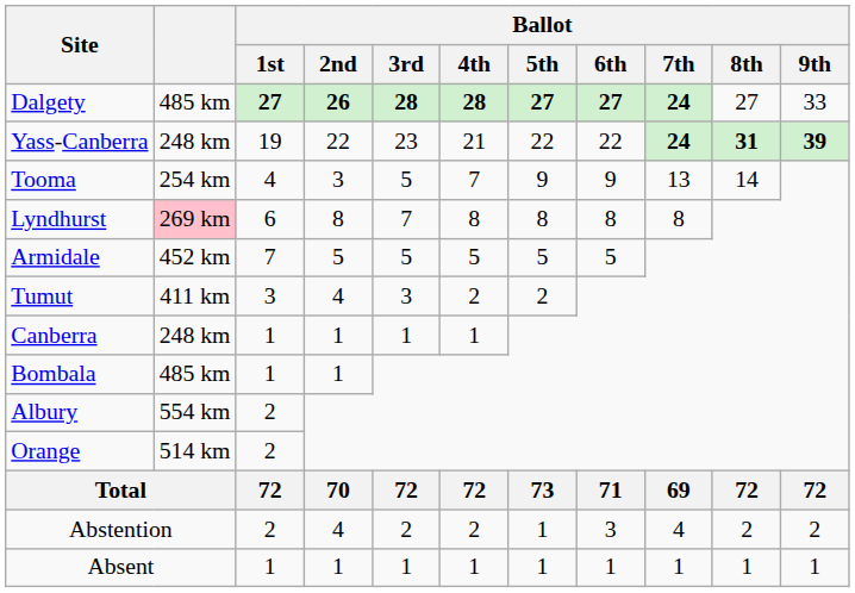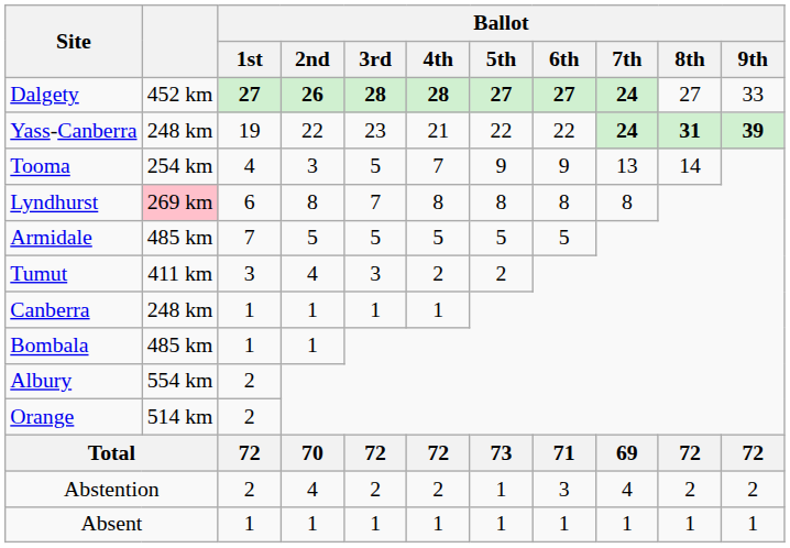Dalgety | column 2: 485 km -> 452 km
Armidale | column 2: 452 km -> 485 km
